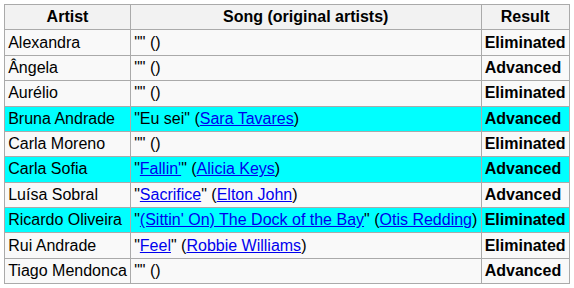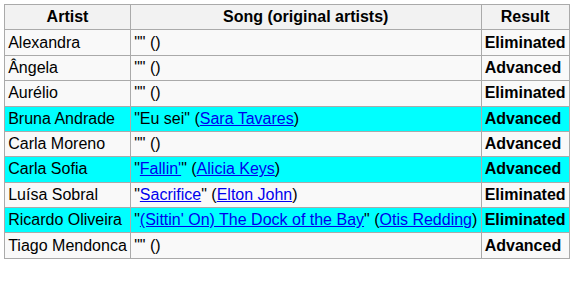Carla Moreno | Result: Eliminated -> Advanced
Luísa Sobral | Result: Advanced -> Eliminated
- row: Rui Andrade | "Feel" (Robbie Williams) | Eliminated
